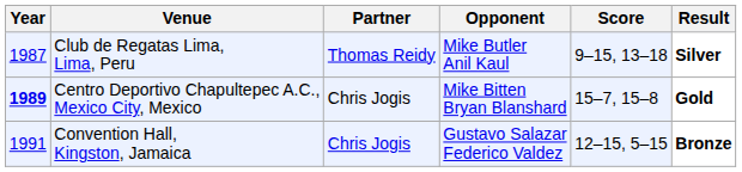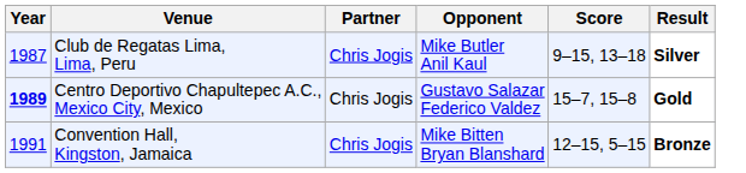Club de Regatas Lima, Lima, Peru | Partner: Thomas Reidy -> Chris Jogis
Centro Deportivo Chapultepec A.C., Mexico City, Mexico | Opponent: Mike Bitten Bryan Blanshard -> Gustavo Salazar Federico Valdez
Convention Hall, Kingston, Jamaica | Opponent: Gustavo Salazar Federico Valdez -> Mike Bitten Bryan Blanshard
